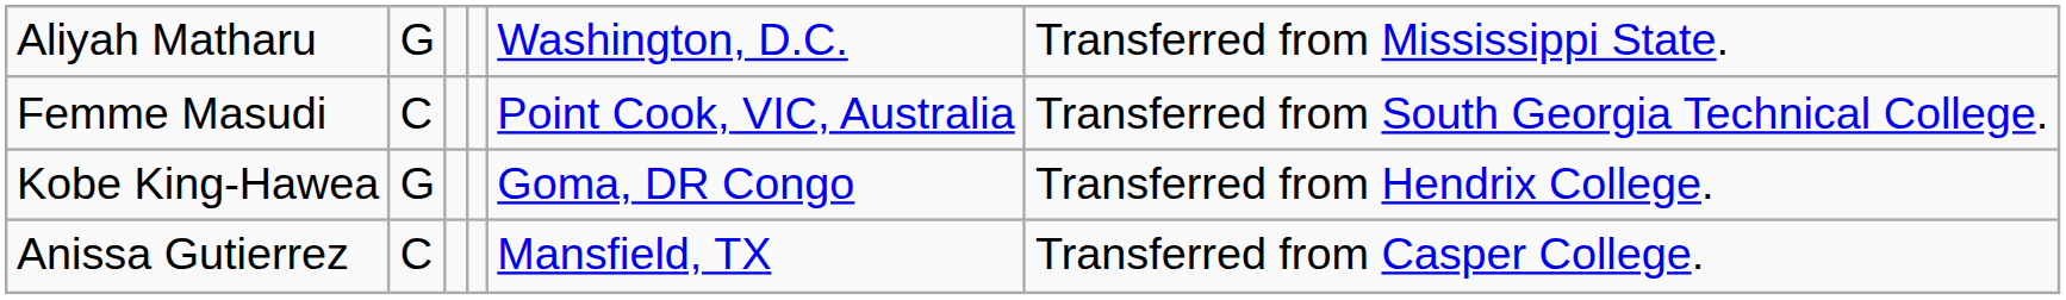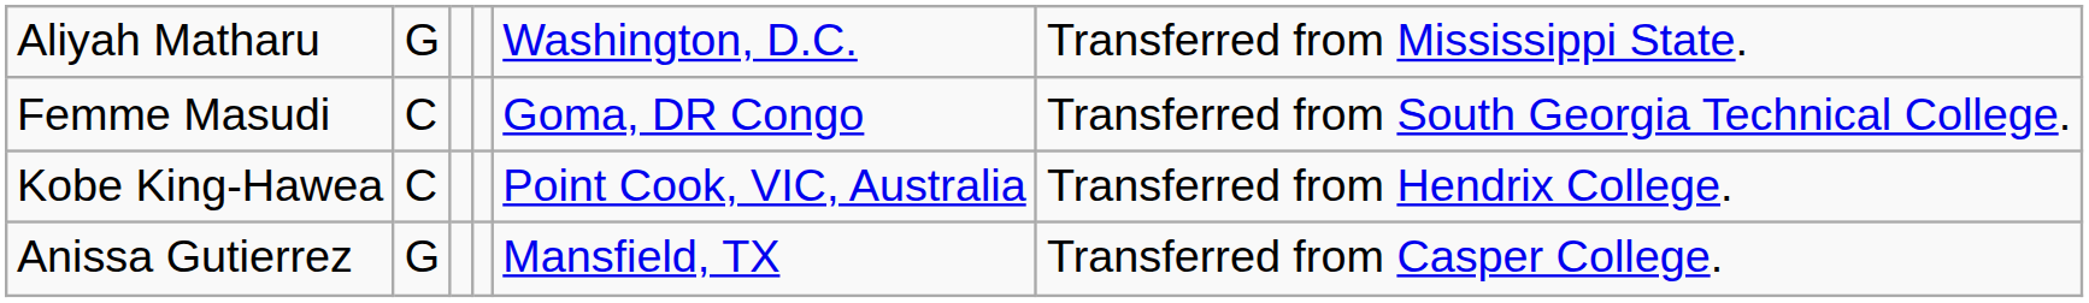Femme Masudi | column 5: Point Cook, VIC, Australia -> Goma, DR Congo
Kobe King-Hawea | column 2: G -> C
Kobe King-Hawea | column 5: Goma, DR Congo -> Point Cook, VIC, Australia
Anissa Gutierrez | column 2: C -> G
